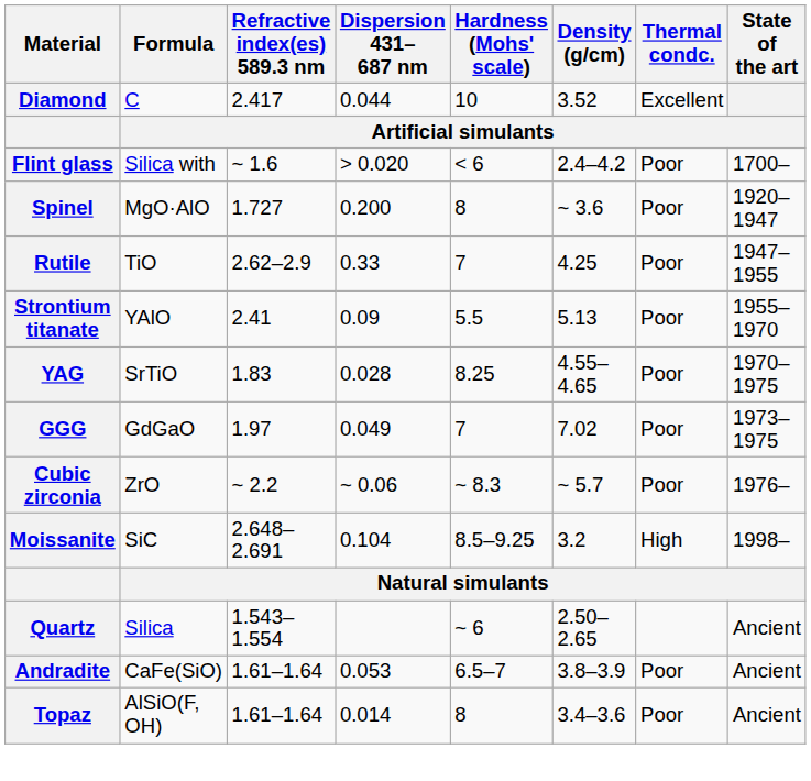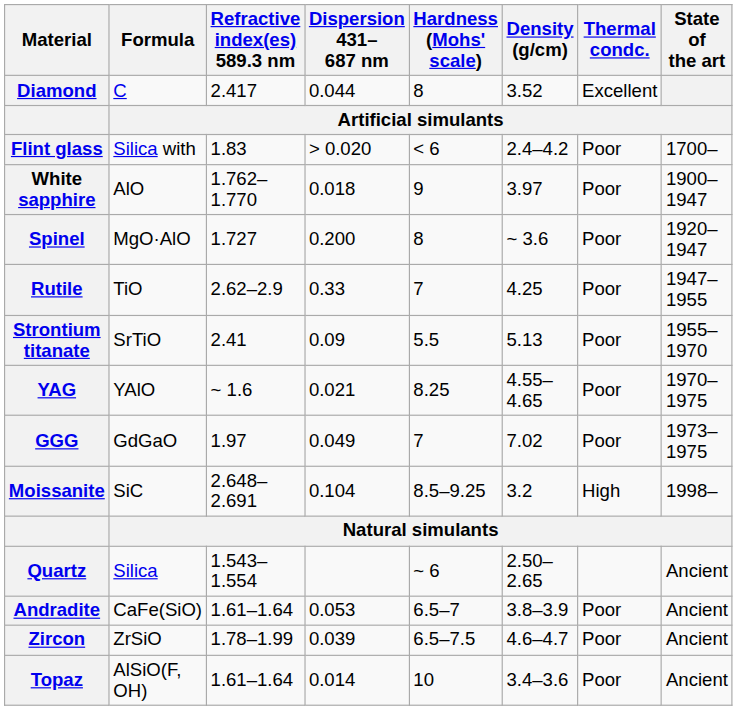Diamond | Hardness (Mohs' scale): 10 -> 8
Flint glass | Refractive index(es) 589.3 nm: ~ 1.6 -> 1.83
+ row: White sapphire | AlO | 1.762–1.770 | 0.018 | 9 | 3.97 | Poor | 1900–1947
Strontium titanate | Formula: YAlO -> SrTiO
YAG | Formula: SrTiO -> YAlO
YAG | Refractive index(es) 589.3 nm: 1.83 -> ~ 1.6
YAG | Dispersion 431–687 nm: 0.028 -> 0.021
- row: Cubic zirconia | ZrO | ~ 2.2 | ~ 0.06 | ~ 8.3 | ~ 5.7 | Poor | 1976–
+ row: Zircon | ZrSiO | 1.78–1.99 | 0.039 | 6.5–7.5 | 4.6–4.7 | Poor | Ancient
Topaz | Hardness (Mohs' scale): 8 -> 10
